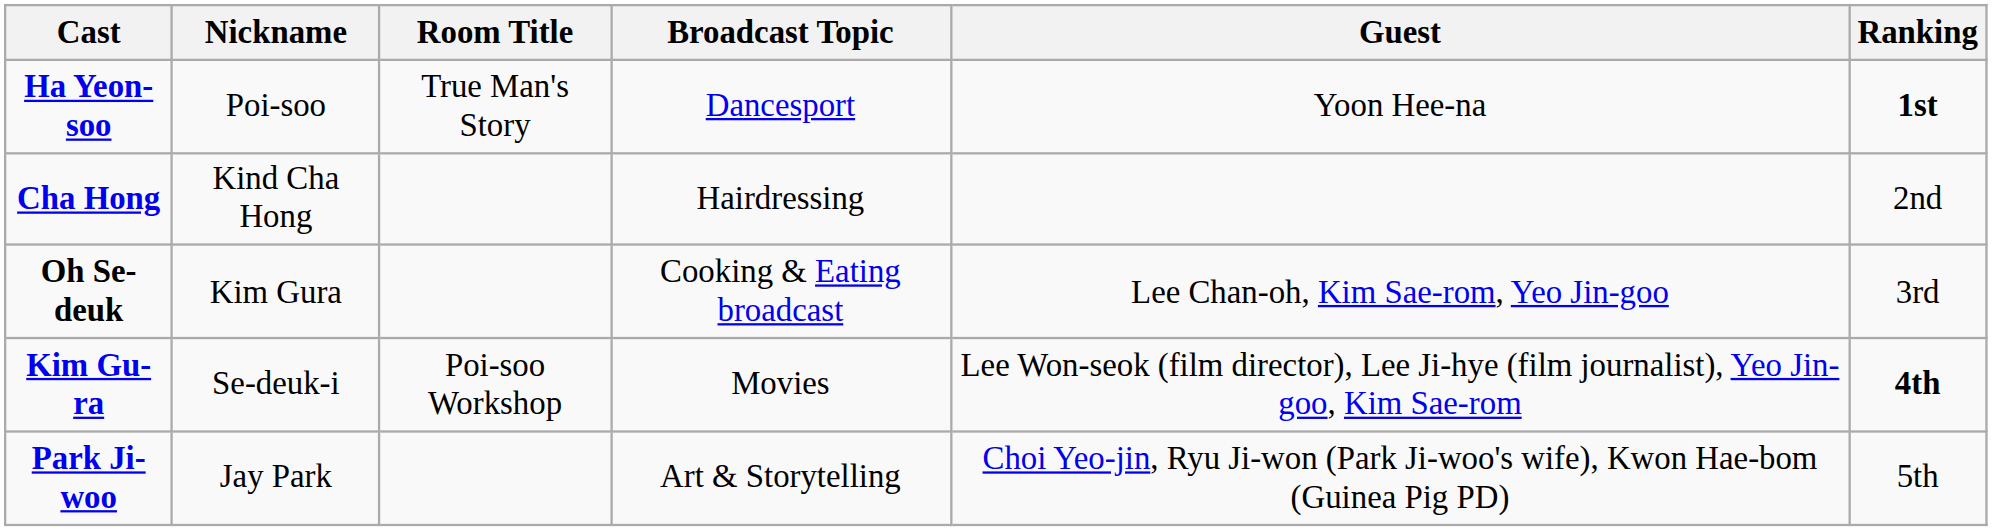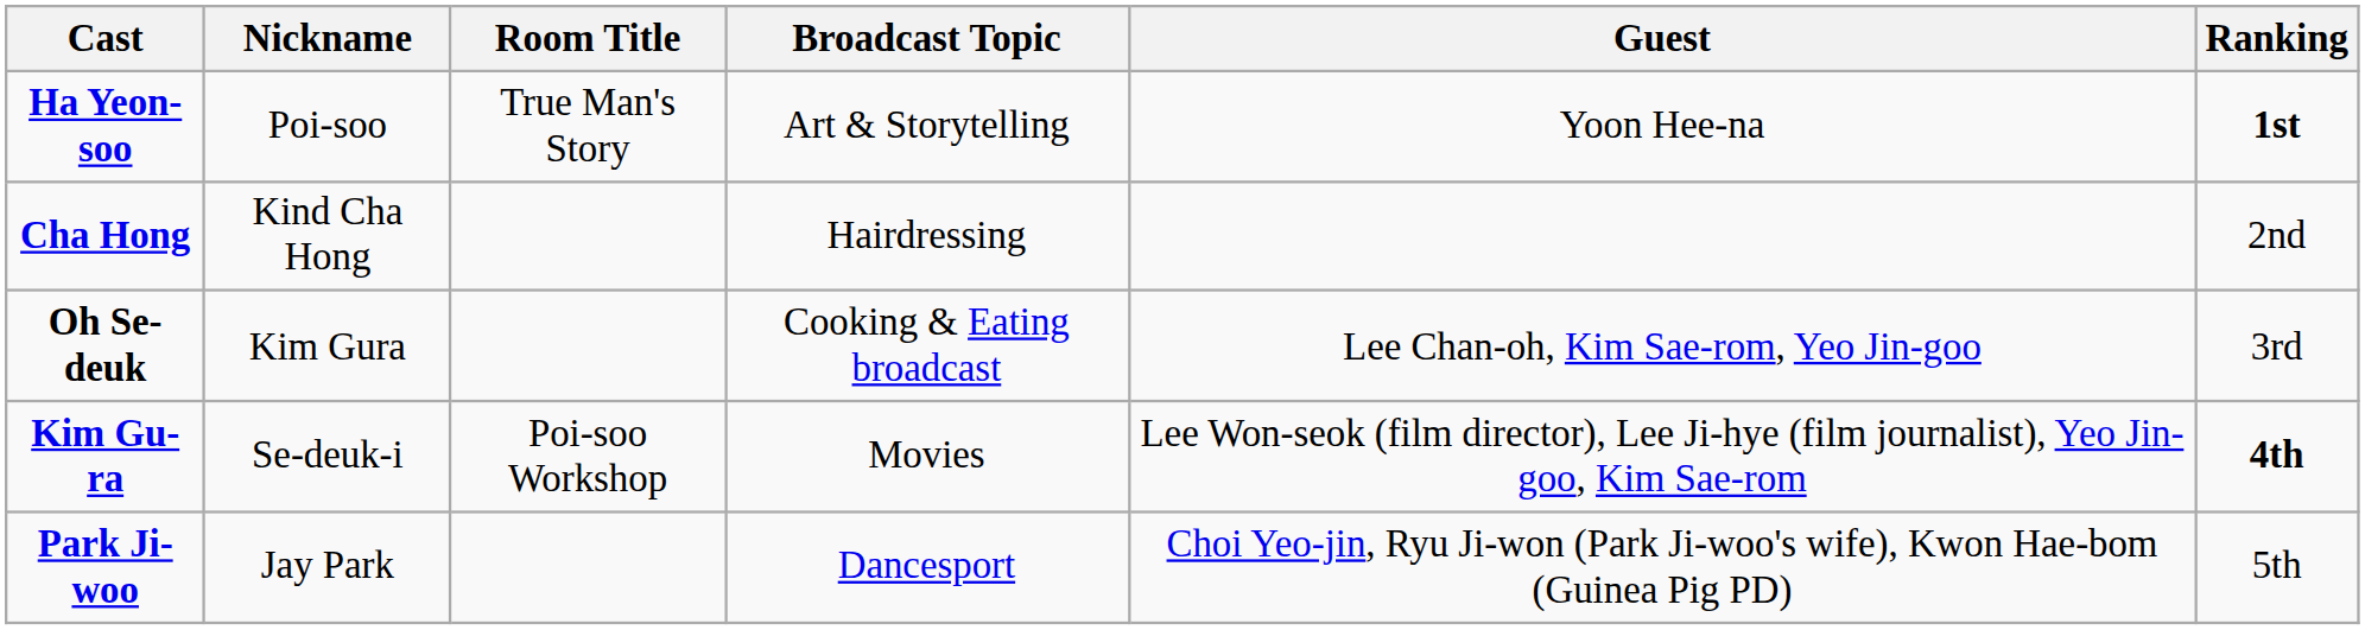Ha Yeon-soo | Broadcast Topic: Dancesport -> Art & Storytelling
Park Ji-woo | Broadcast Topic: Art & Storytelling -> Dancesport
